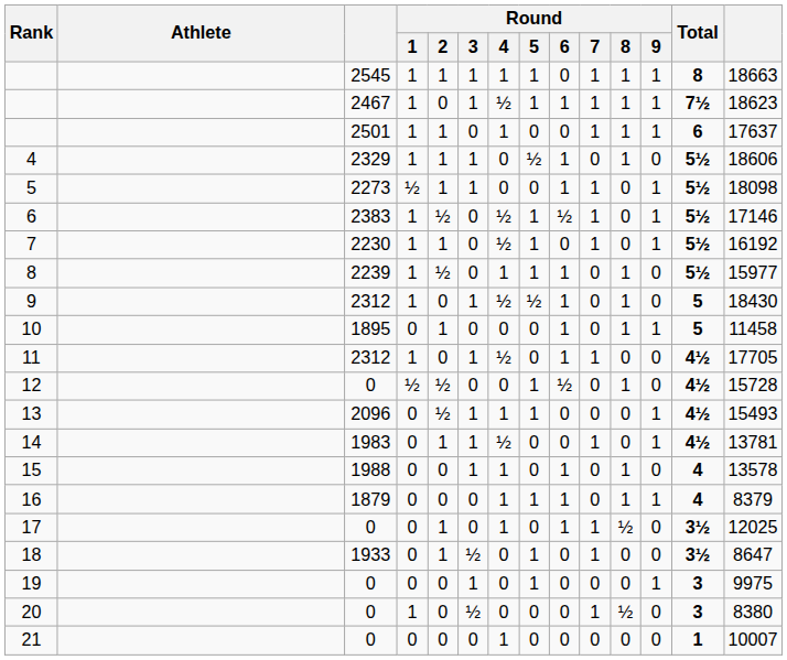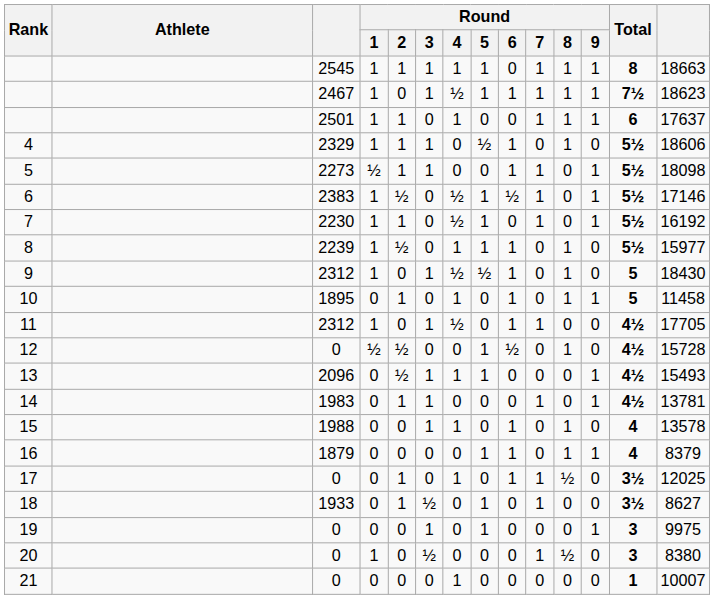10 | Round / 4: 0 -> 1
14 | Round / 4: ½ -> 0
16 | Round / 4: 1 -> 0
18 | column 14: 8647 -> 8627
